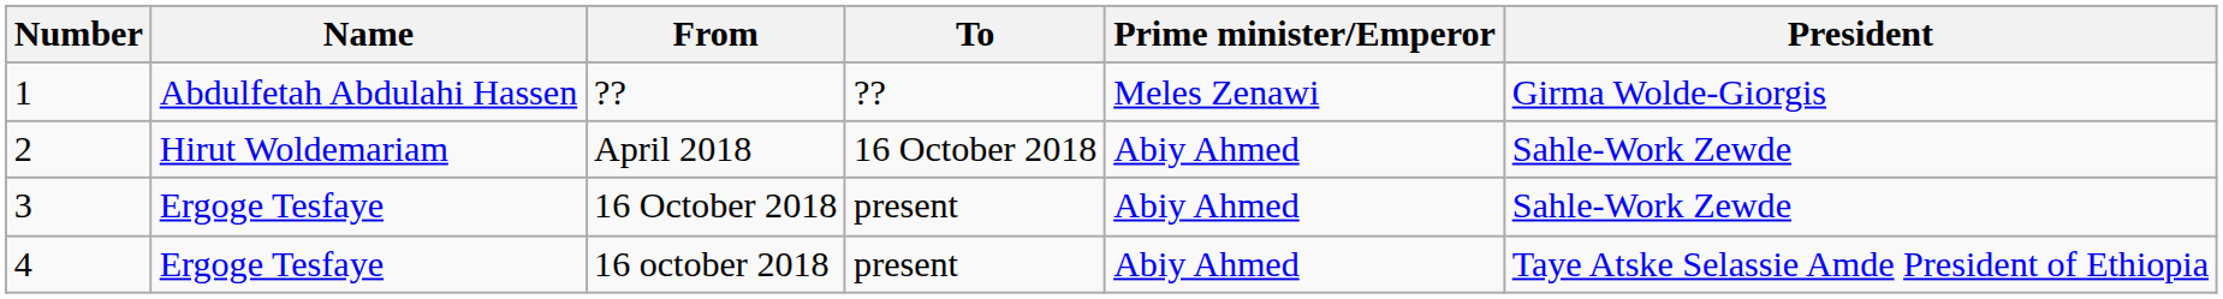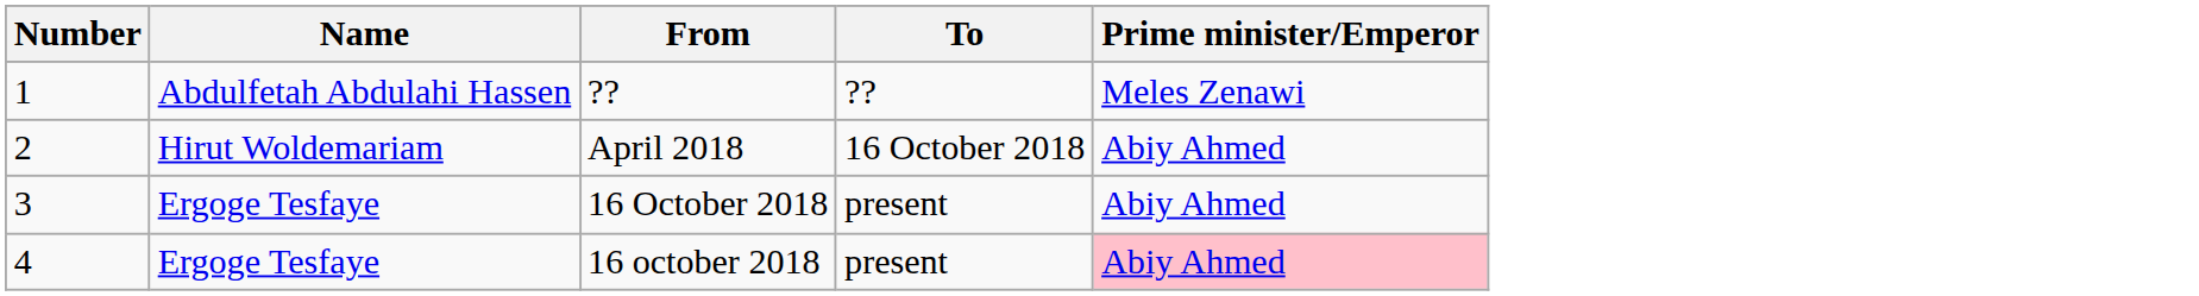- column: President | Girma Wolde-Giorgis | Sahle-Work Zewde | Sahle-Work Zewde | Taye Atske Selassie Amde President of Ethiopia
16 october 2018 | Prime minister/Emperor: no background -> pink background
